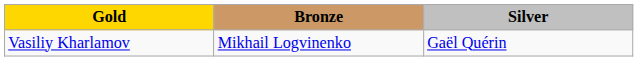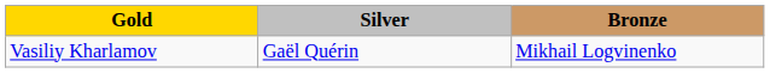columns swapped: Silver <-> Bronze
